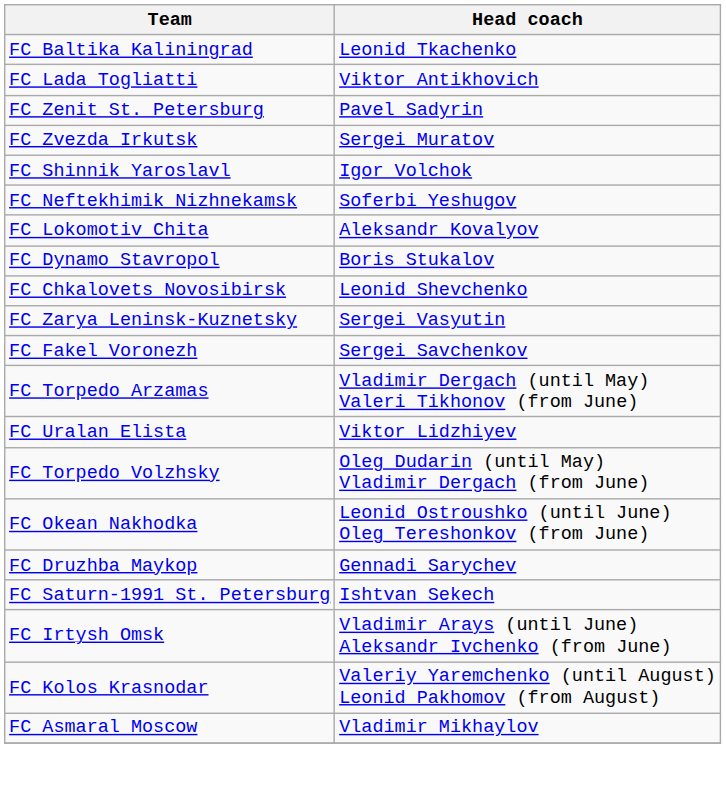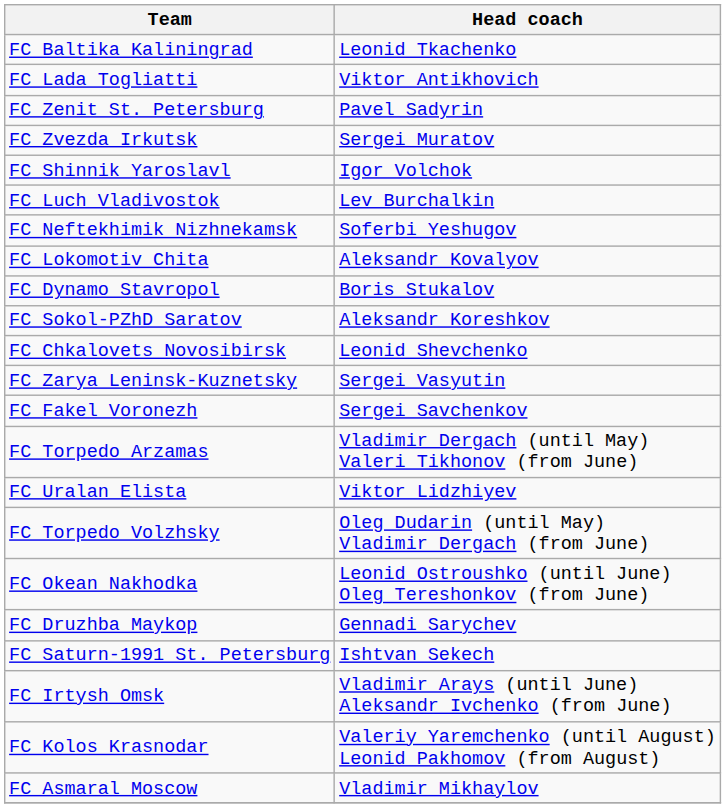+ row: FC Luch Vladivostok | Lev Burchalkin
+ row: FC Sokol-PZhD Saratov | Aleksandr Koreshkov
